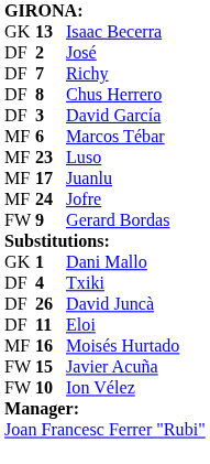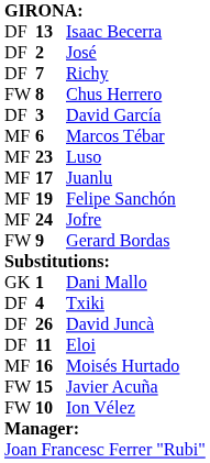Isaac Becerra | column 1: GK -> DF
Chus Herrero | column 1: DF -> FW
+ row: MF | 19 | Felipe Sanchón
